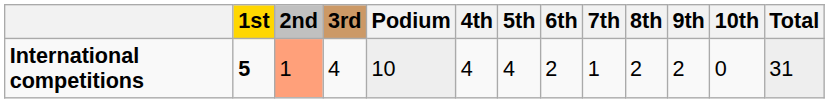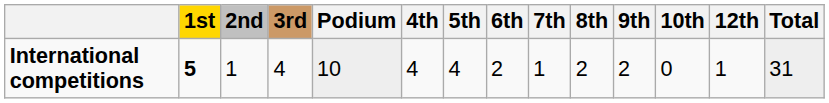+ column: 12th | 1
International competitions | 2nd: lightsalmon background -> no background
